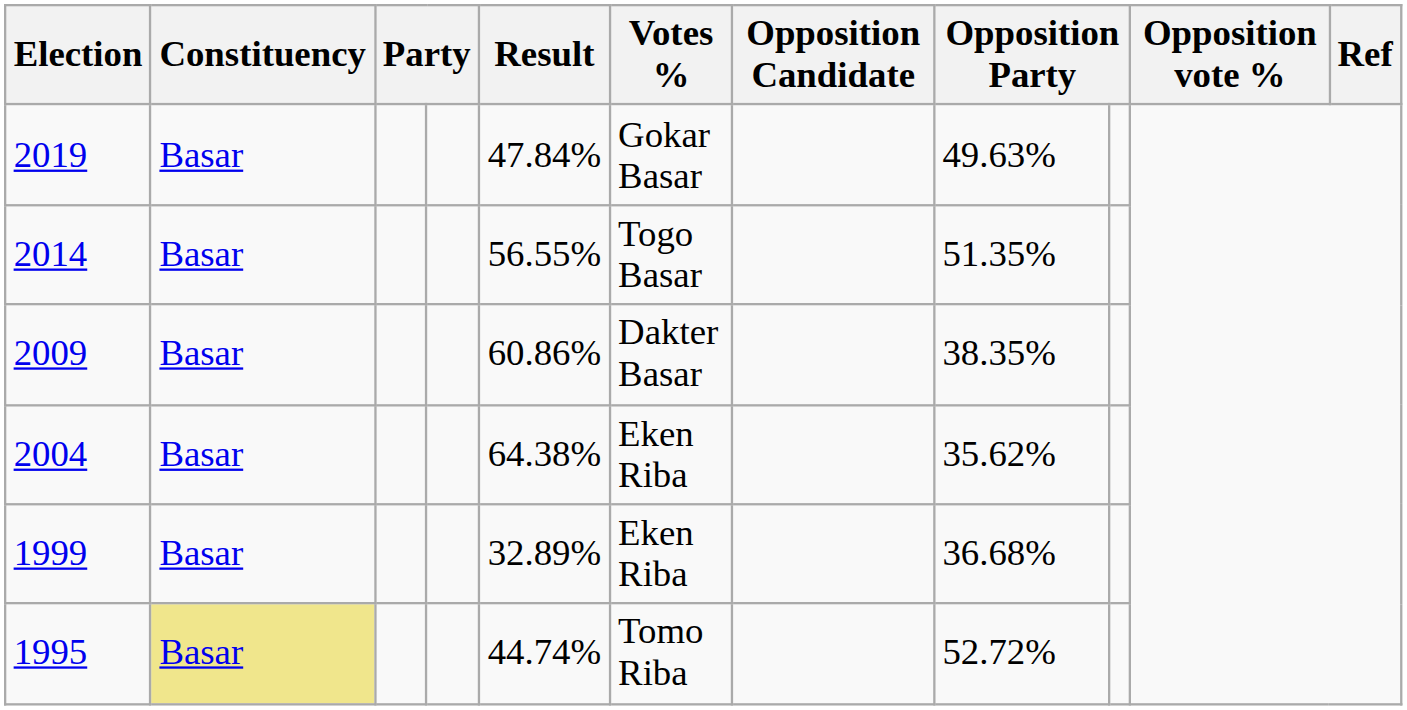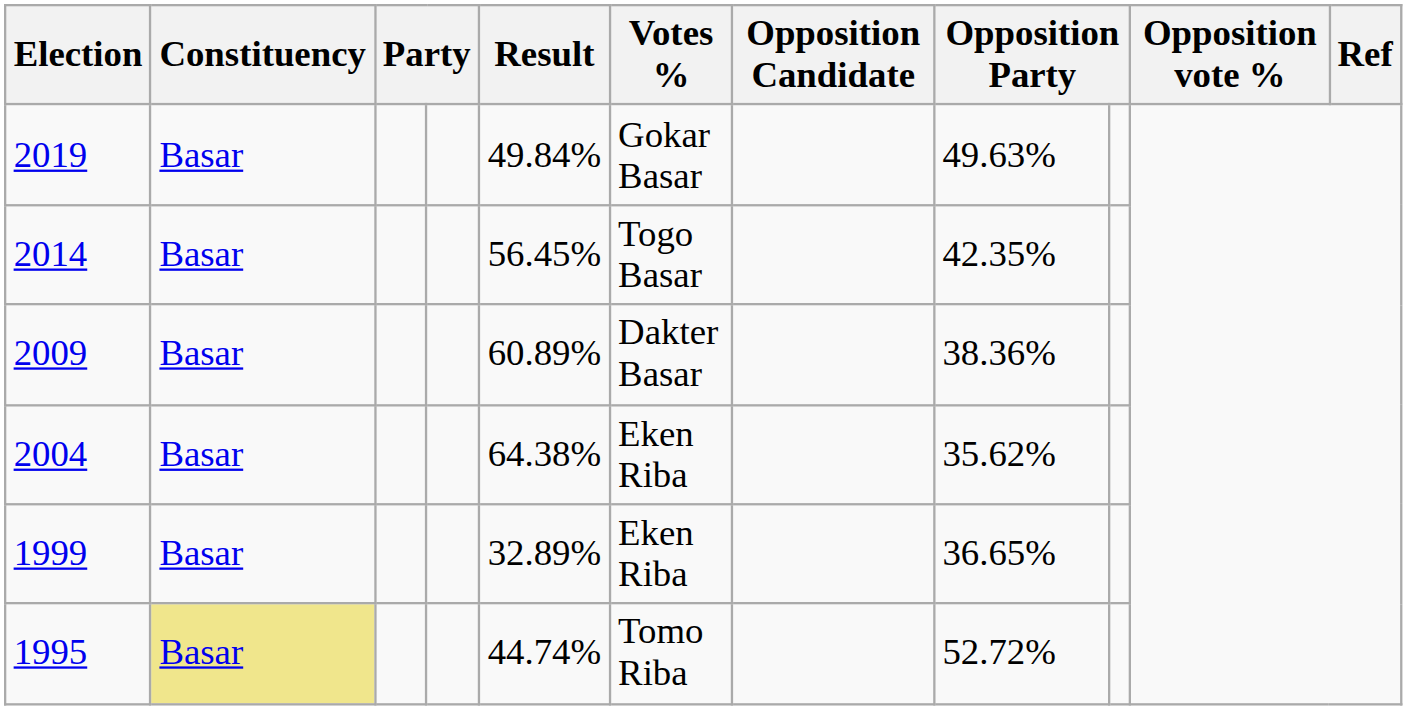2019 | Result: 47.84% -> 49.84%
2014 | Result: 56.55% -> 56.45%
2014 | column 8: 51.35% -> 42.35%
2009 | Result: 60.86% -> 60.89%
2009 | column 8: 38.35% -> 38.36%
1999 | column 8: 36.68% -> 36.65%
